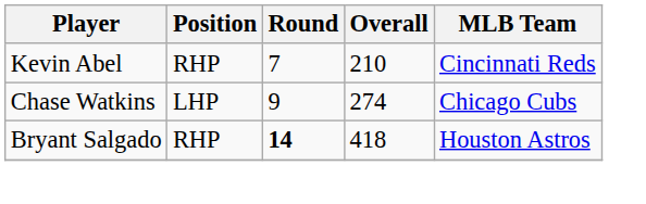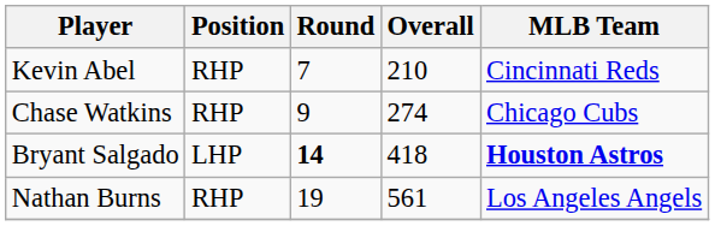Chase Watkins | Position: LHP -> RHP
Bryant Salgado | Position: RHP -> LHP
Bryant Salgado | MLB Team: normal -> bold
+ row: Nathan Burns | RHP | 19 | 561 | Los Angeles Angels
